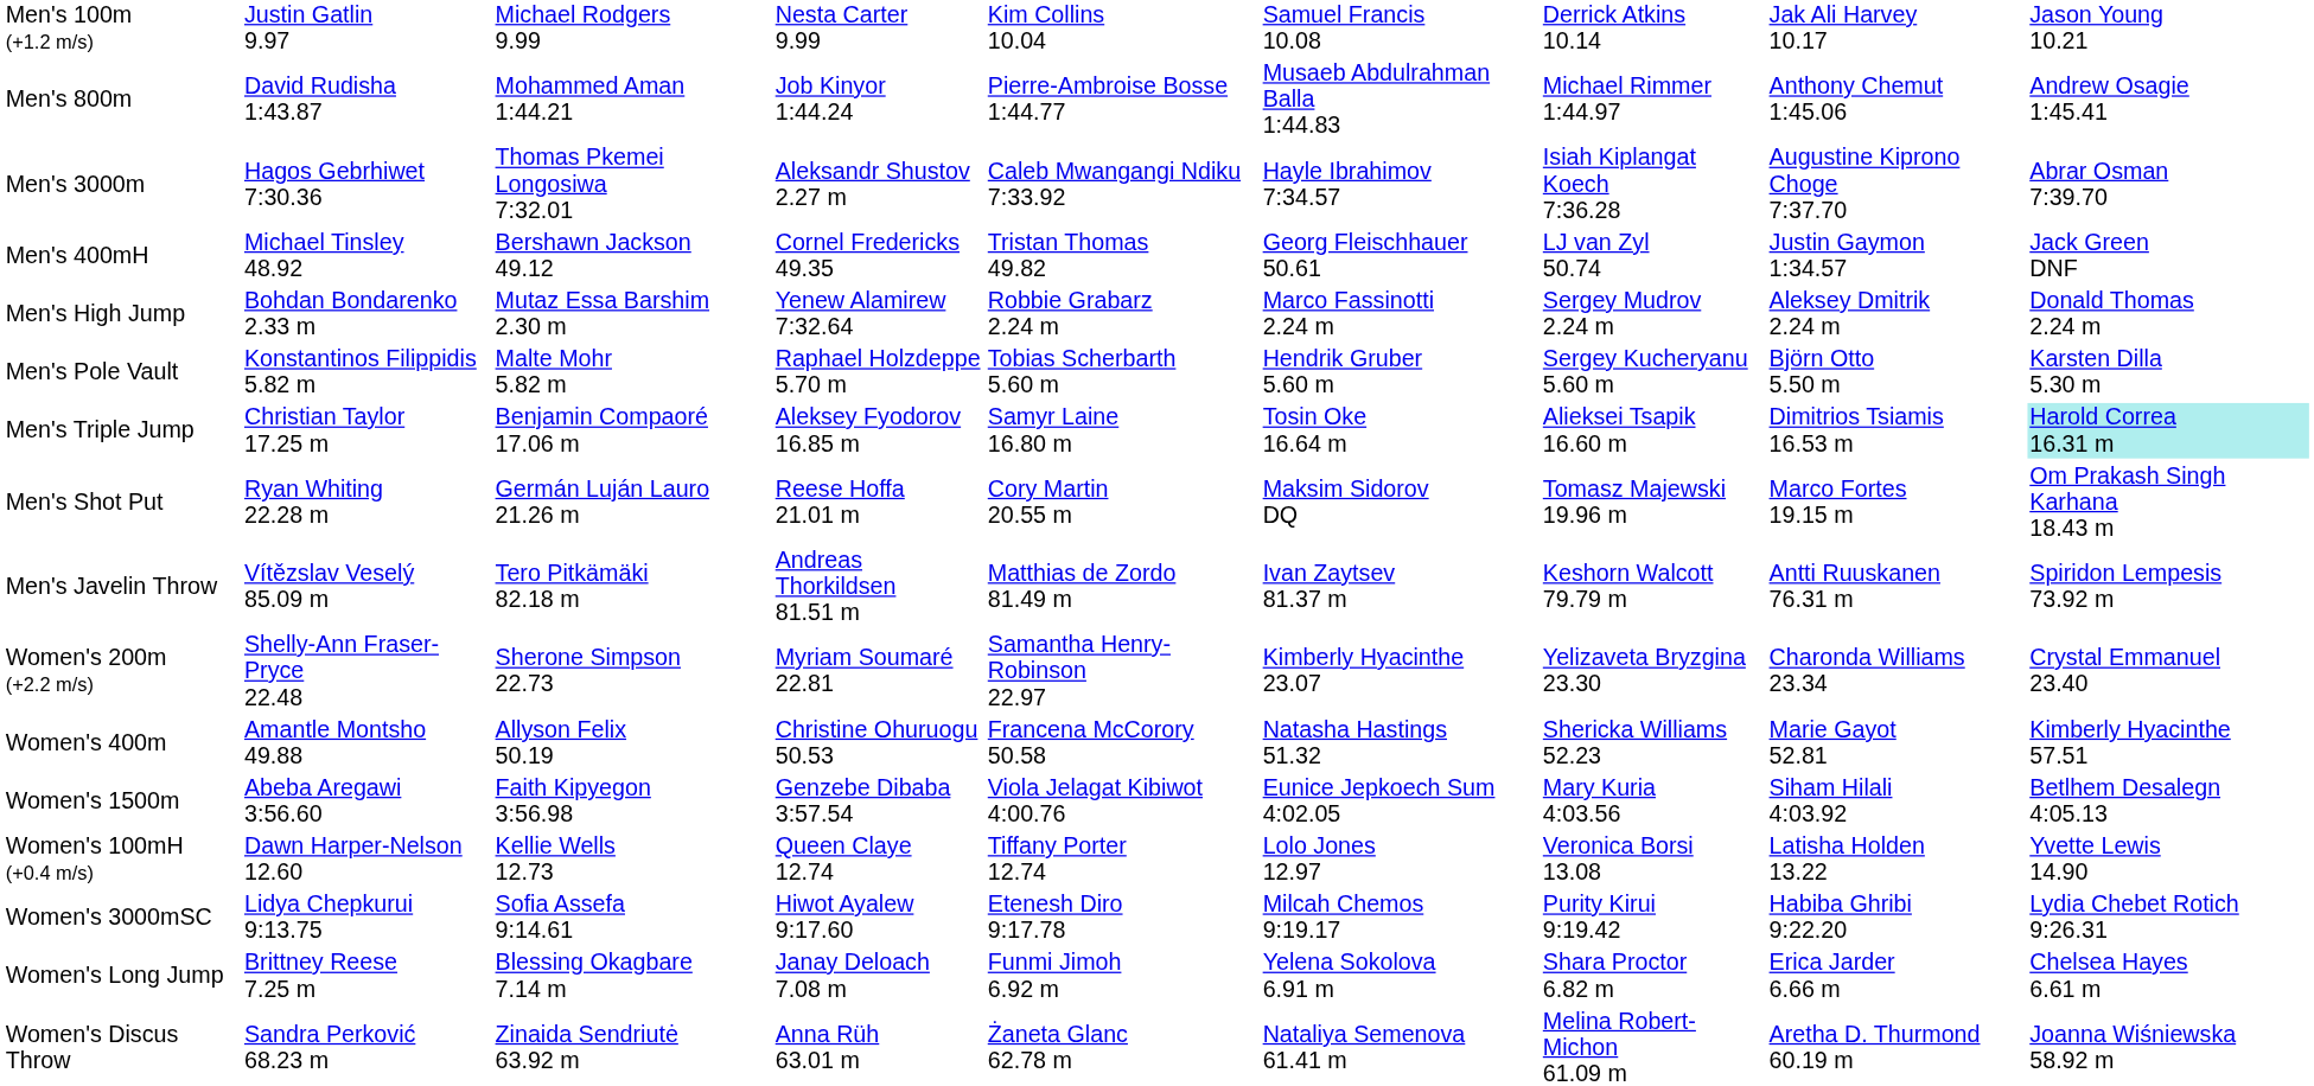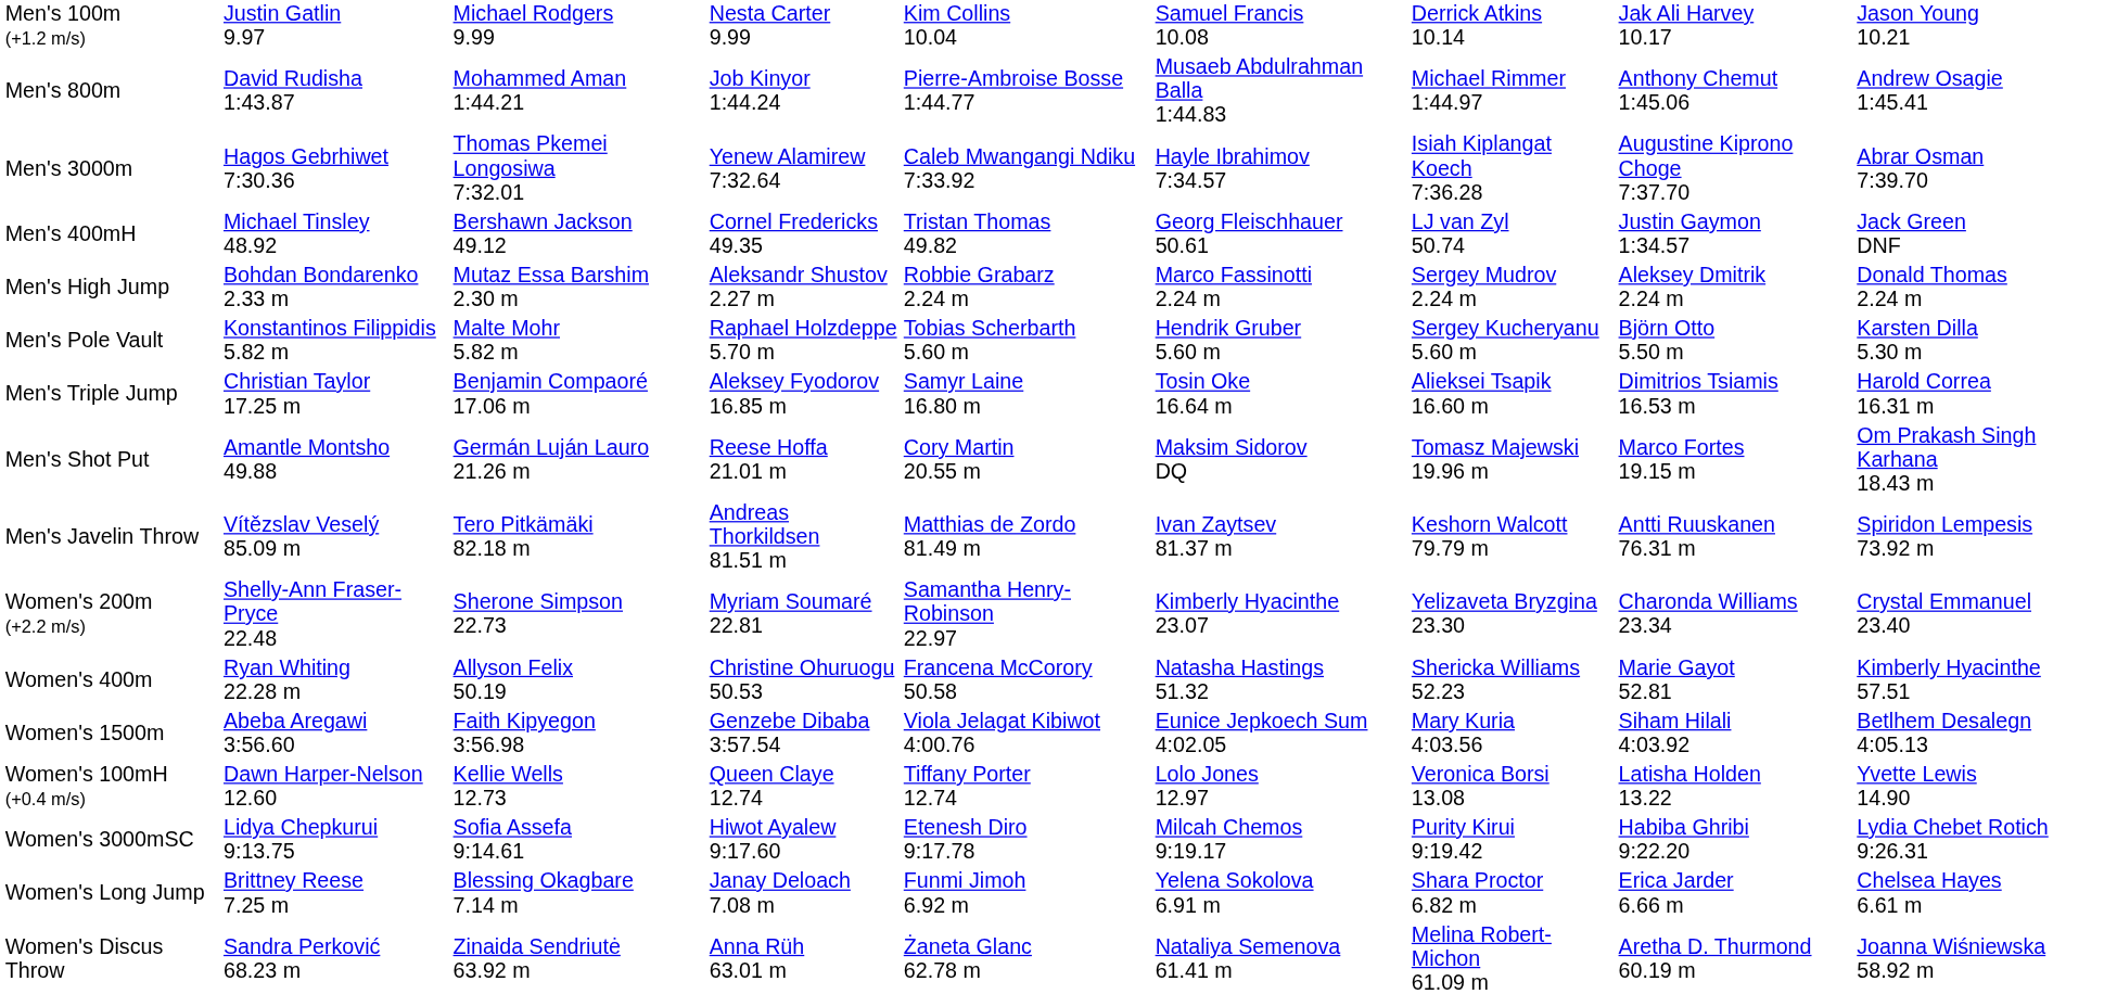Men's 3000m | column 4: Aleksandr Shustov 2.27 m -> Yenew Alamirew 7:32.64
Men's High Jump | column 4: Yenew Alamirew 7:32.64 -> Aleksandr Shustov 2.27 m
Men's Triple Jump | column 9: paleturquoise background -> no background
Men's Shot Put | column 2: Ryan Whiting 22.28 m -> Amantle Montsho 49.88
Women's 400m | column 2: Amantle Montsho 49.88 -> Ryan Whiting 22.28 m
